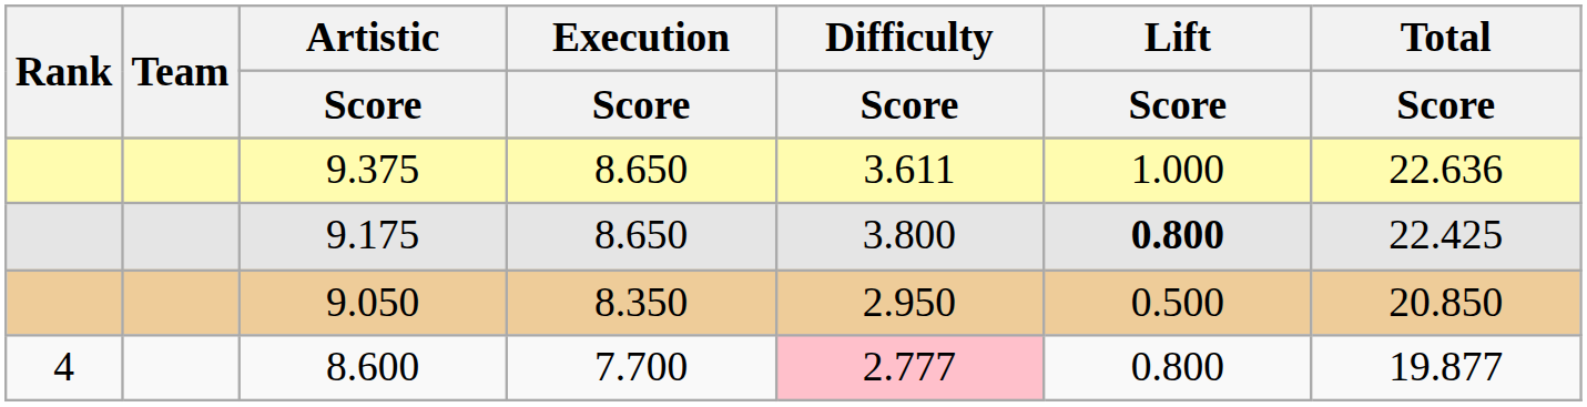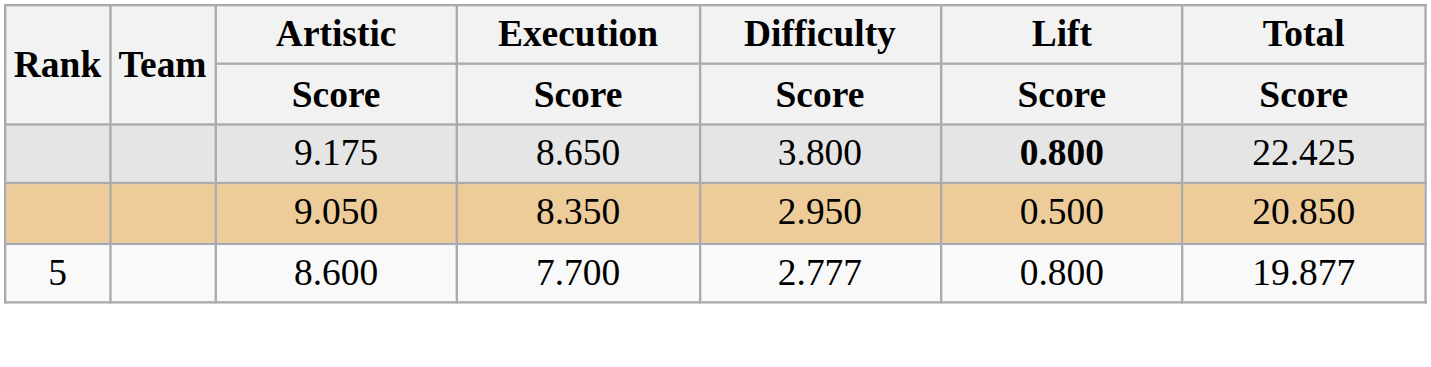- row: 9.375 | 8.650 | 3.611 | 1.000 | 22.636
8.600 | Rank: 4 -> 5
8.600 | Difficulty / Score: pink background -> no background
